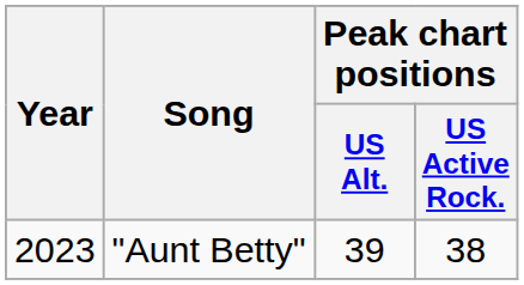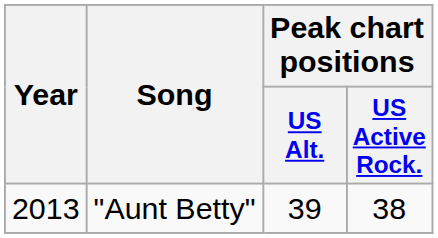"Aunt Betty" | Year: 2023 -> 2013
